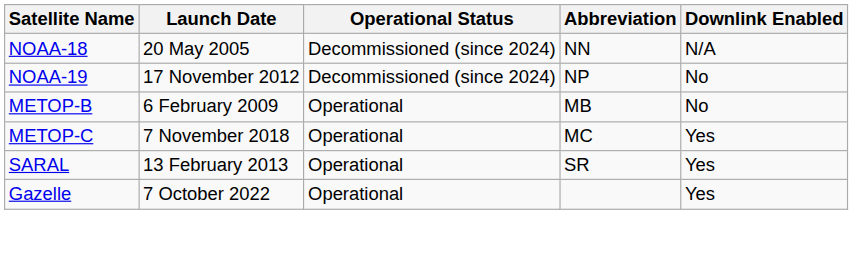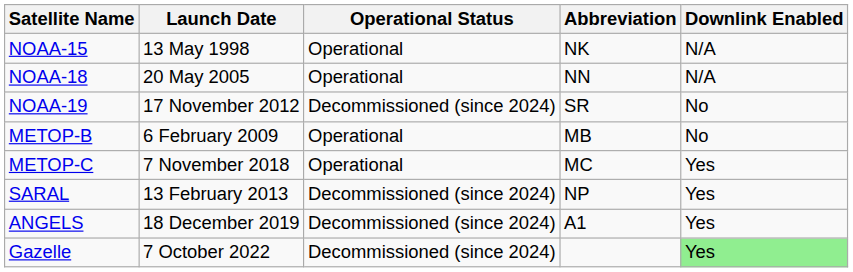+ row: NOAA-15 | 13 May 1998 | Operational | NK | N/A
NOAA-18 | Operational Status: Decommissioned (since 2024) -> Operational
NOAA-19 | Abbreviation: NP -> SR
SARAL | Operational Status: Operational -> Decommissioned (since 2024)
SARAL | Abbreviation: SR -> NP
+ row: ANGELS | 18 December 2019 | Decommissioned (since 2024) | A1 | Yes
Gazelle | Operational Status: Operational -> Decommissioned (since 2024)
Gazelle | Downlink Enabled: no background -> lightgreen background
